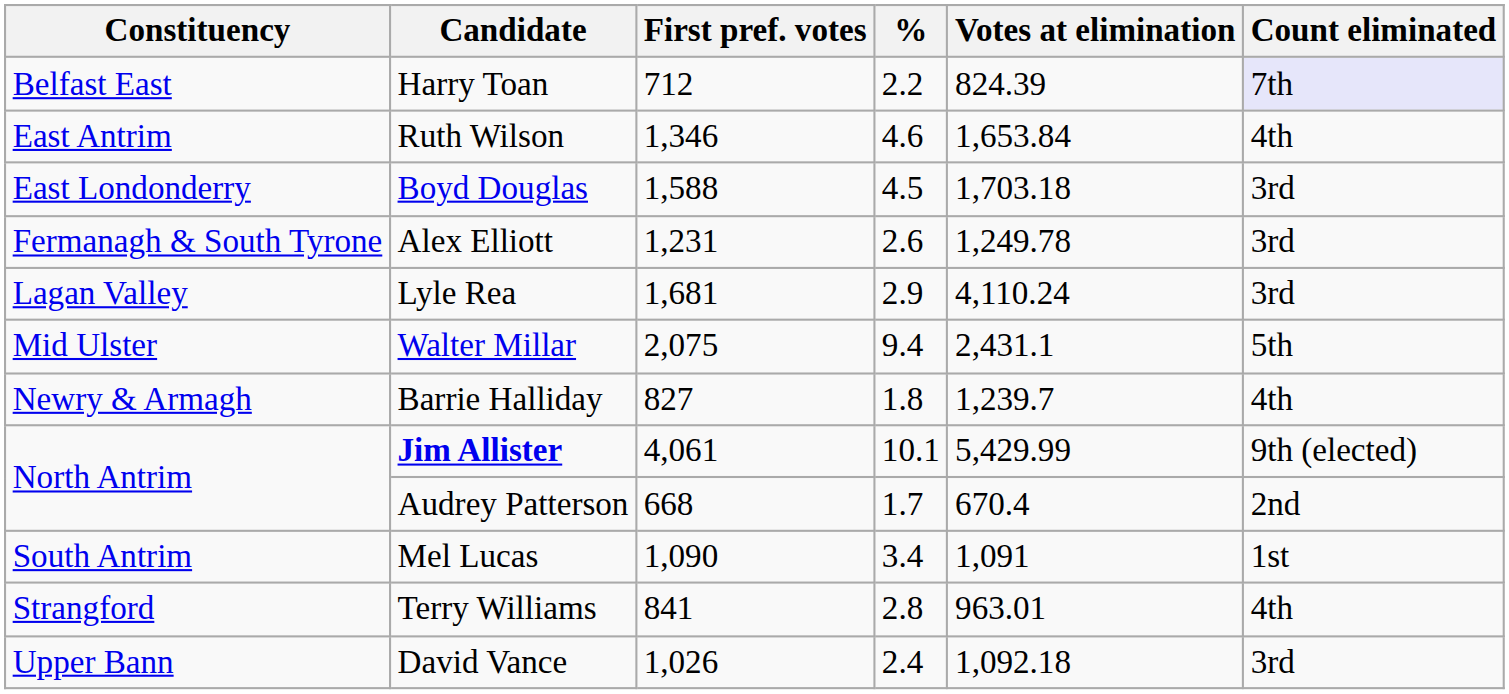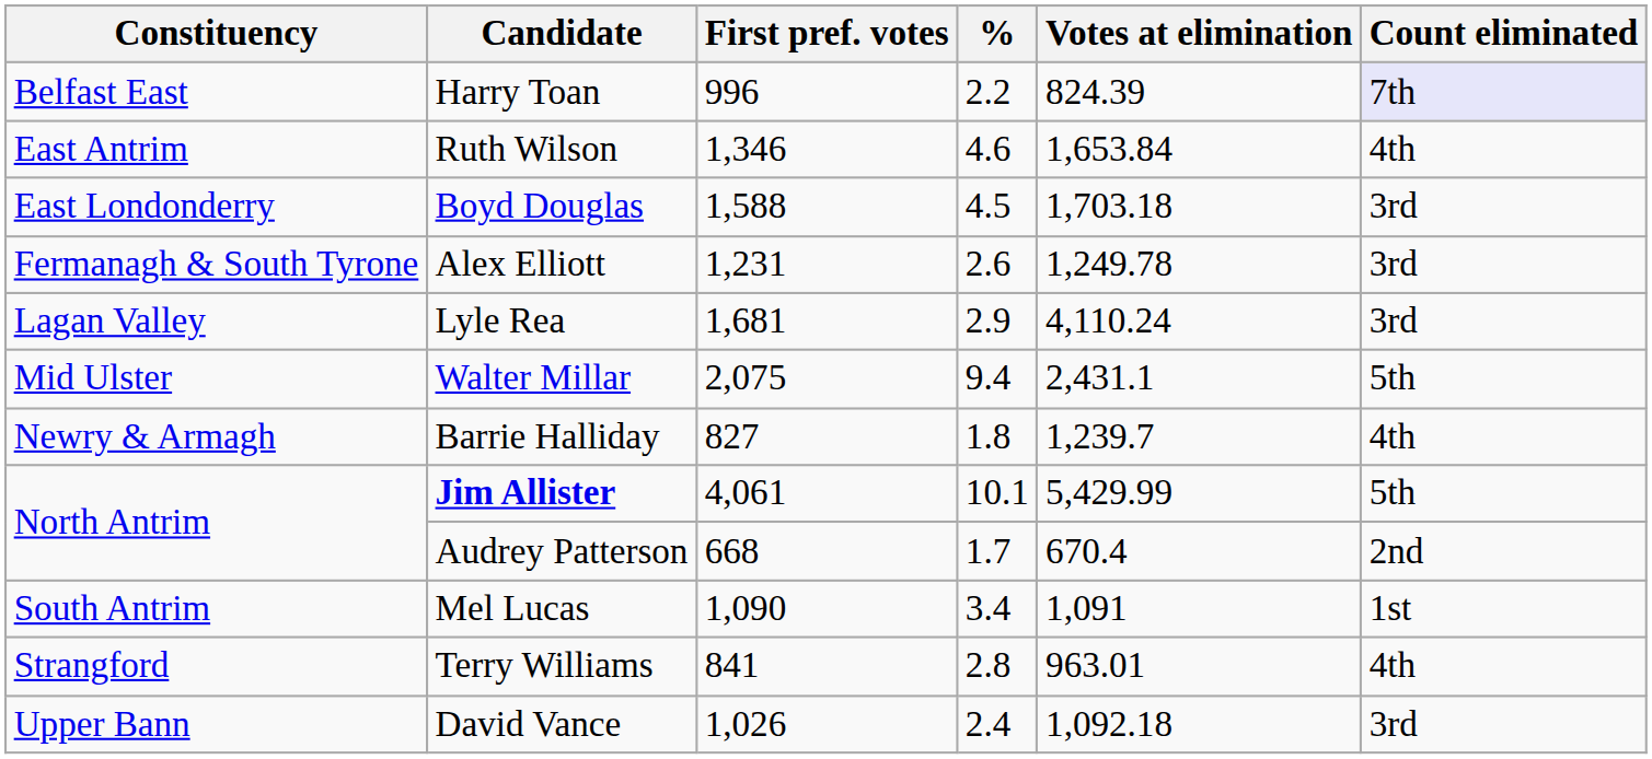Harry Toan | First pref. votes: 712 -> 996
Jim Allister | Count eliminated: 9th (elected) -> 5th
